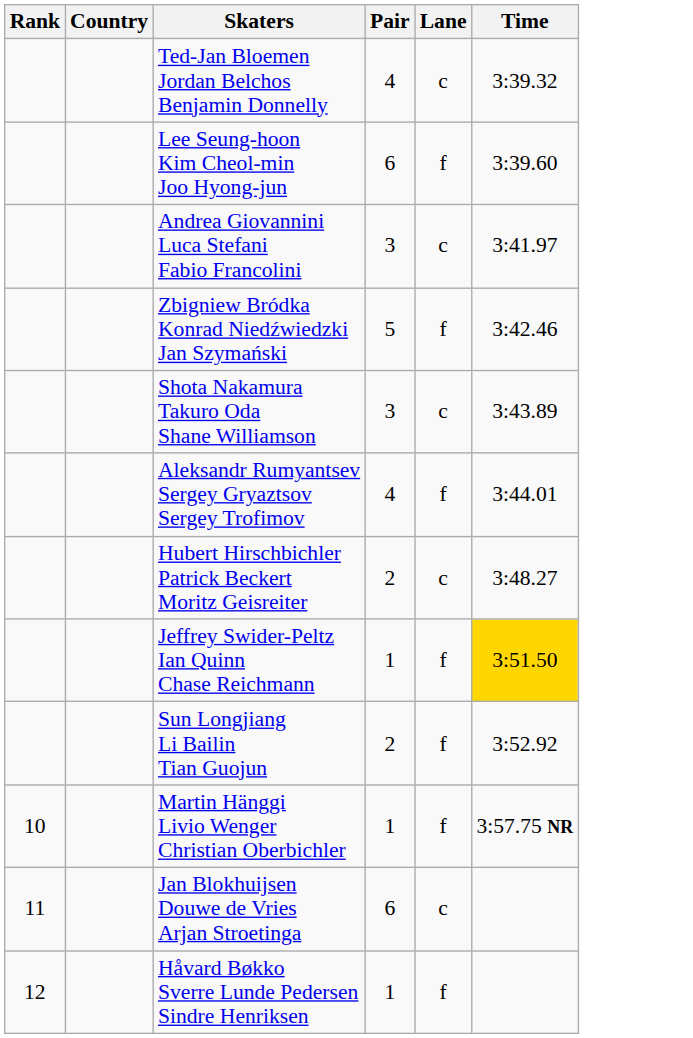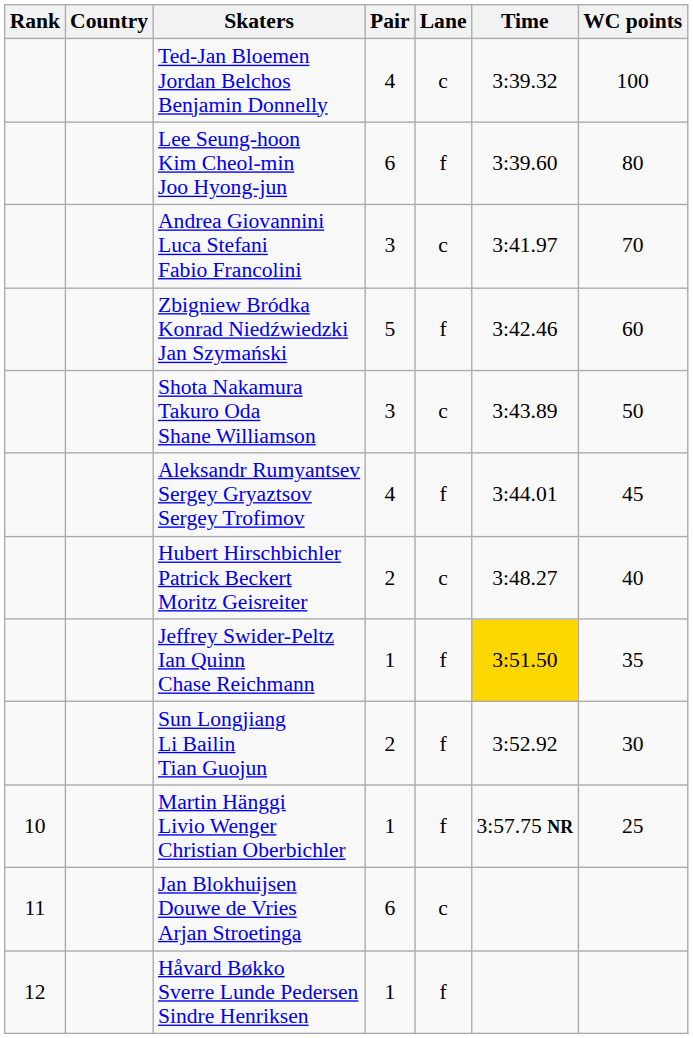+ column: WC points | 100 | 80 | 70 | 60 | 50 | 45 | 40 | 35 | 30 | 25
